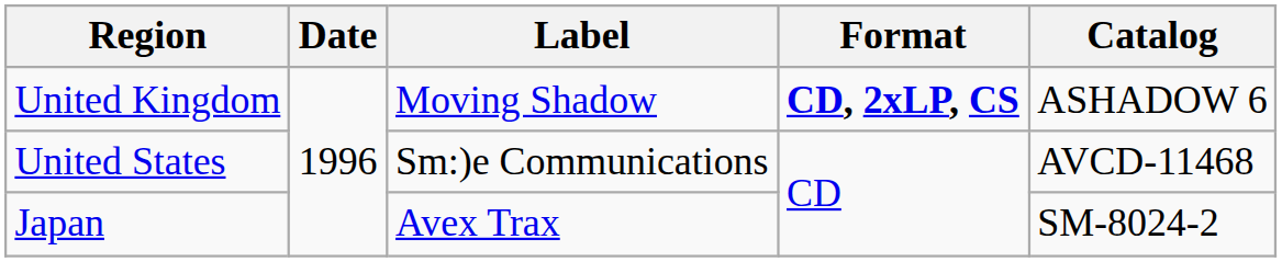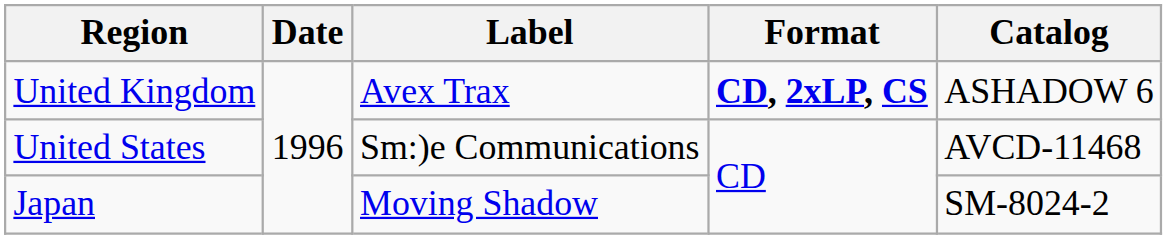United Kingdom | Label: Moving Shadow -> Avex Trax
Japan | Label: Avex Trax -> Moving Shadow
